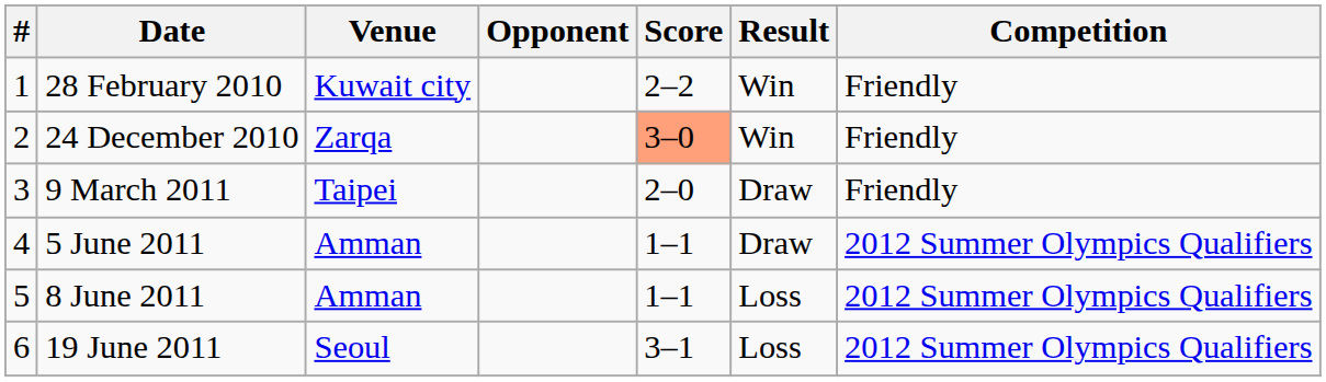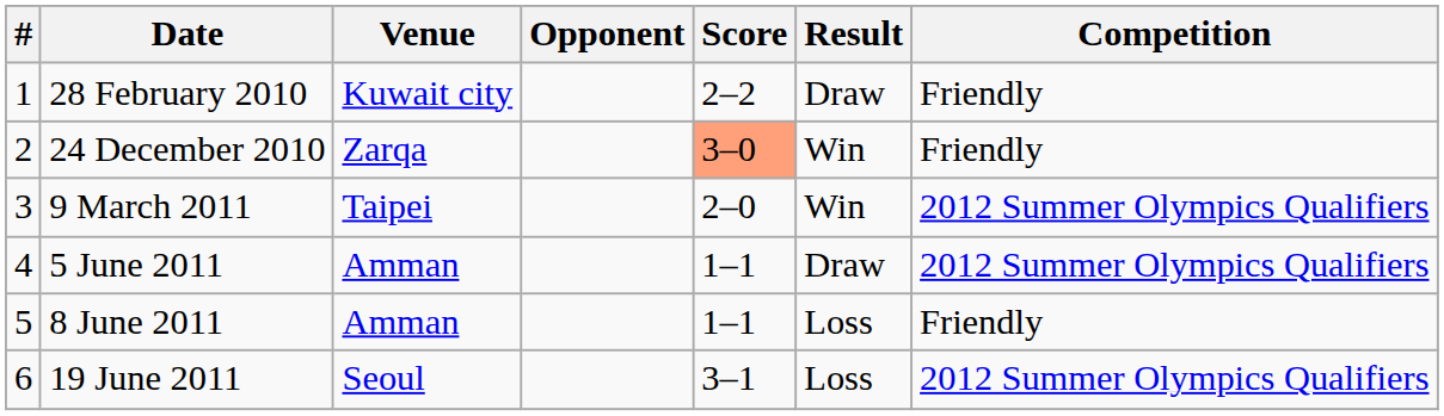28 February 2010 | Result: Win -> Draw
9 March 2011 | Result: Draw -> Win
9 March 2011 | Competition: Friendly -> 2012 Summer Olympics Qualifiers
8 June 2011 | Competition: 2012 Summer Olympics Qualifiers -> Friendly
